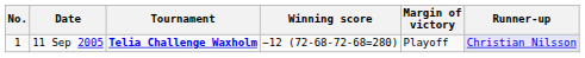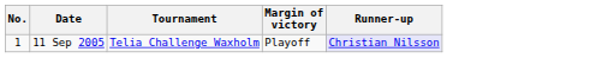- column: Winning score | −12 (72-68-72-68=280)
11 Sep 2005 | Tournament: bold -> normal
